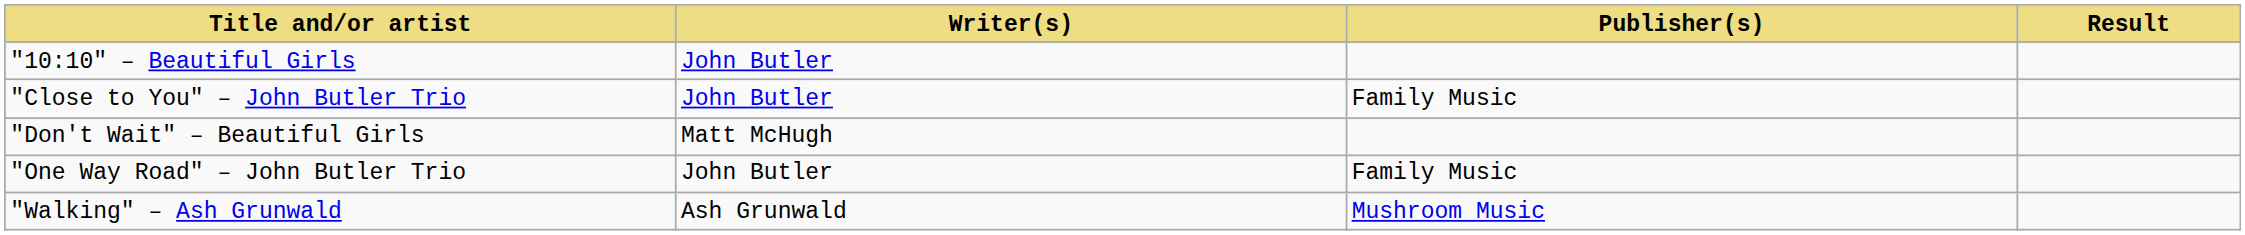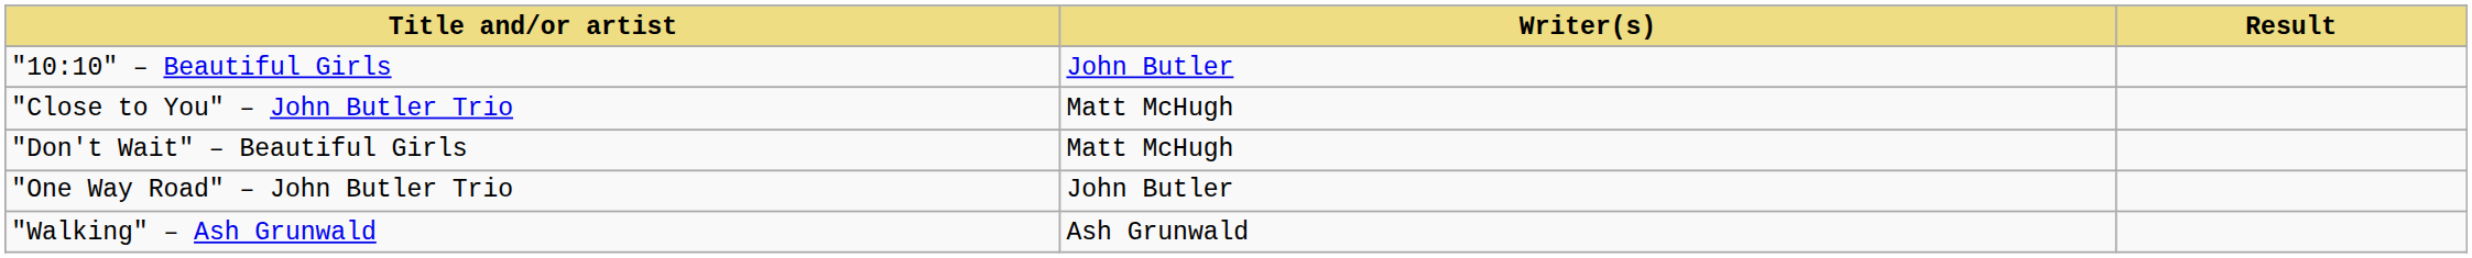- column: Publisher(s) | Family Music | Family Music | Mushroom Music
"Close to You" – John Butler Trio | Writer(s): John Butler -> Matt McHugh
